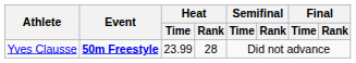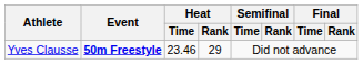Yves Clausse | Heat / Time: 23.99 -> 23.46
Yves Clausse | Heat / Rank: 28 -> 29
